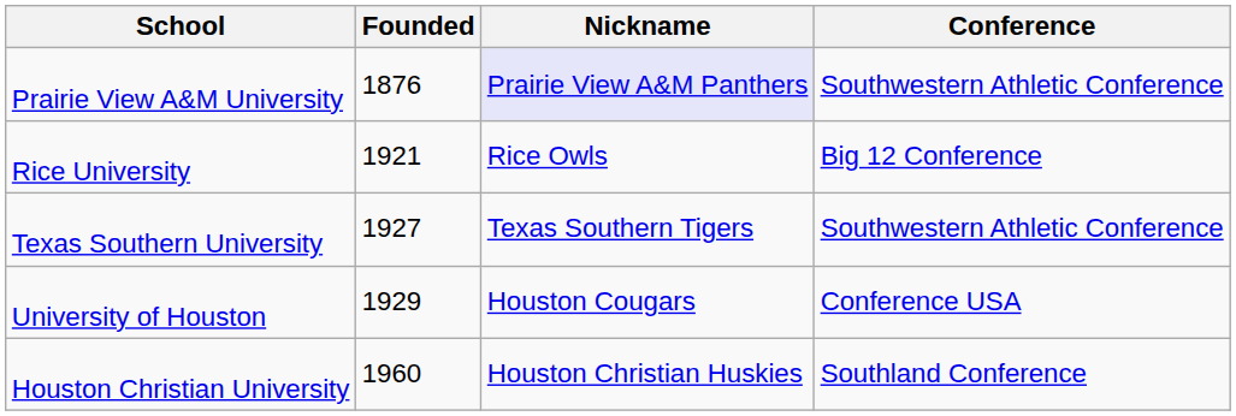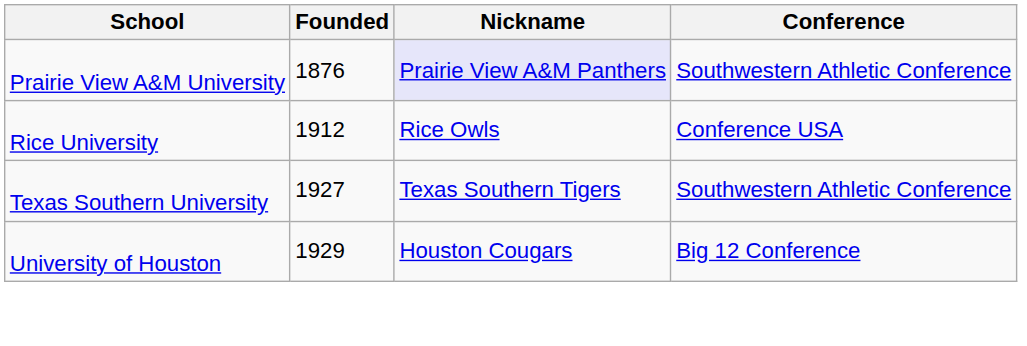Rice University | Founded: 1921 -> 1912
Rice University | Conference: Big 12 Conference -> Conference USA
University of Houston | Conference: Conference USA -> Big 12 Conference
- row: Houston Christian University | 1960 | Houston Christian Huskies | Southland Conference
